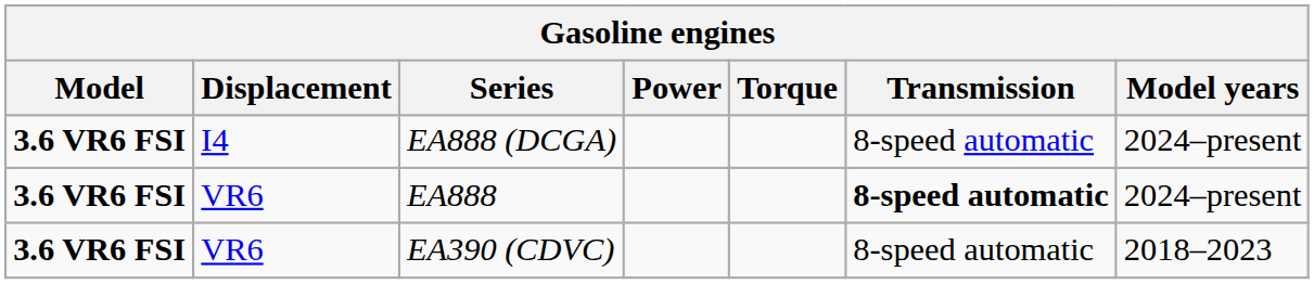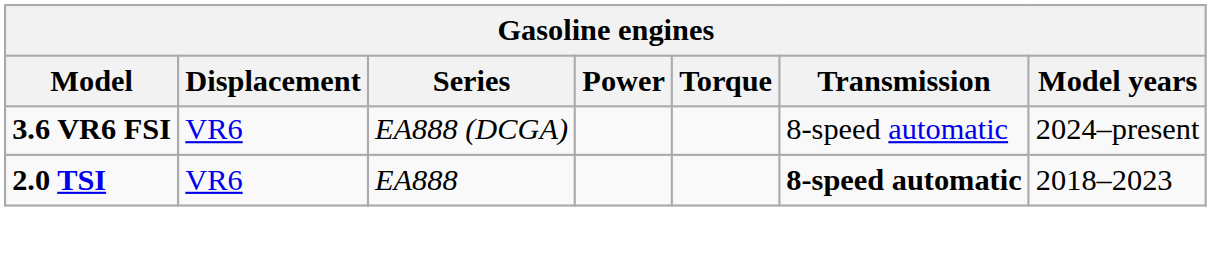EA888 (DCGA) | Displacement: I4 -> VR6
EA888 | Model: 3.6 VR6 FSI -> 2.0 TSI
EA888 | Model years: 2024–present -> 2018–2023
- row: 3.6 VR6 FSI | VR6 | EA390 (CDVC) | 8-speed automatic | 2018–2023
